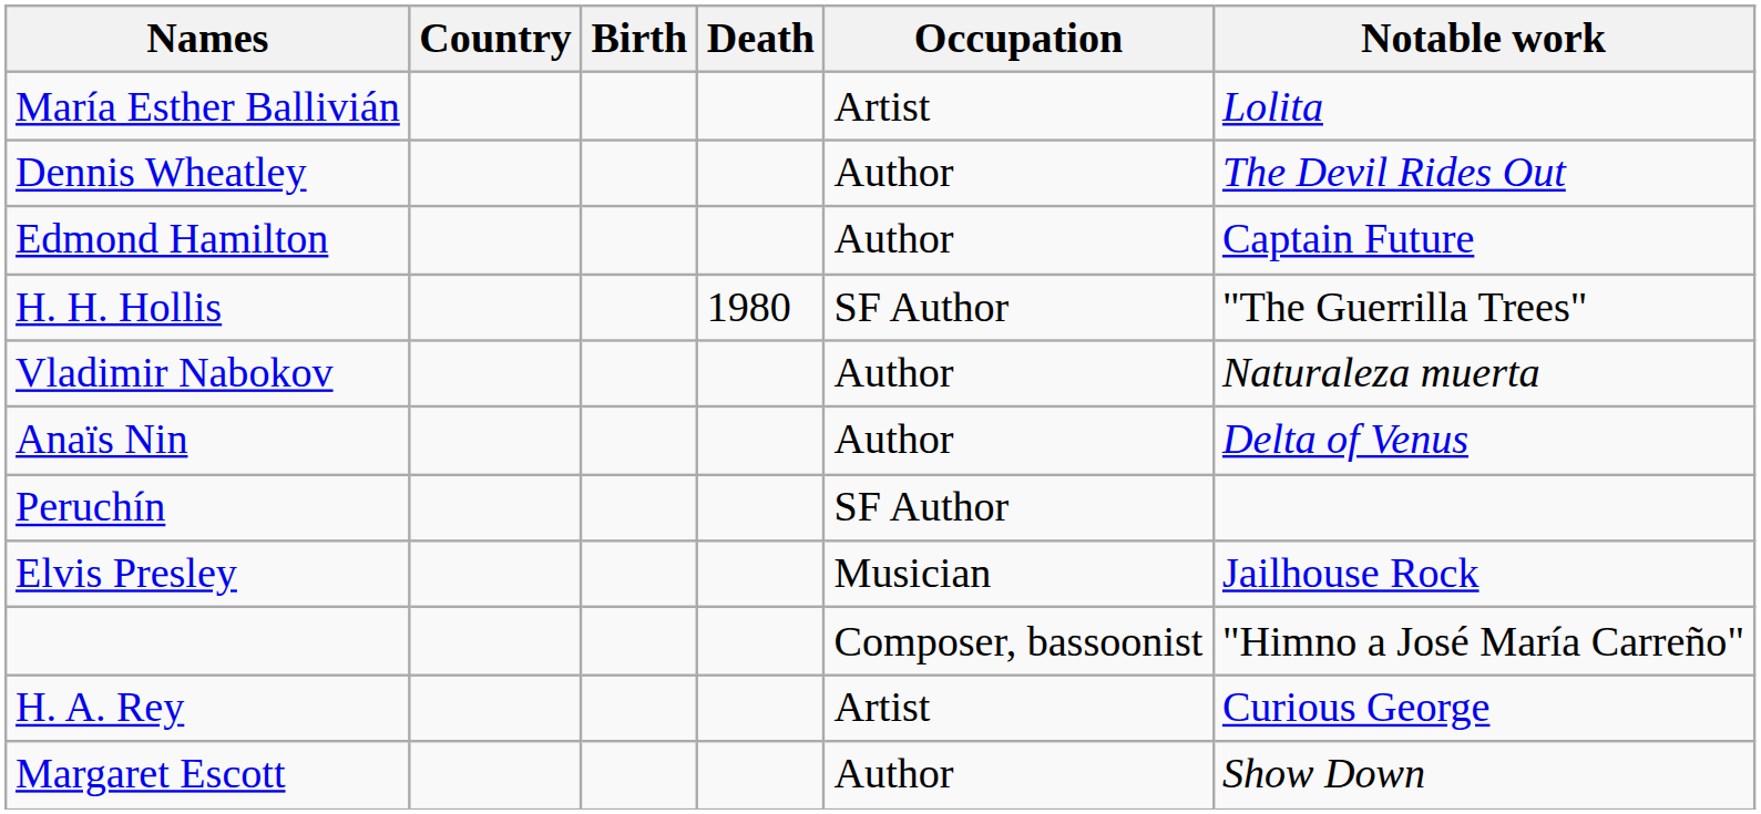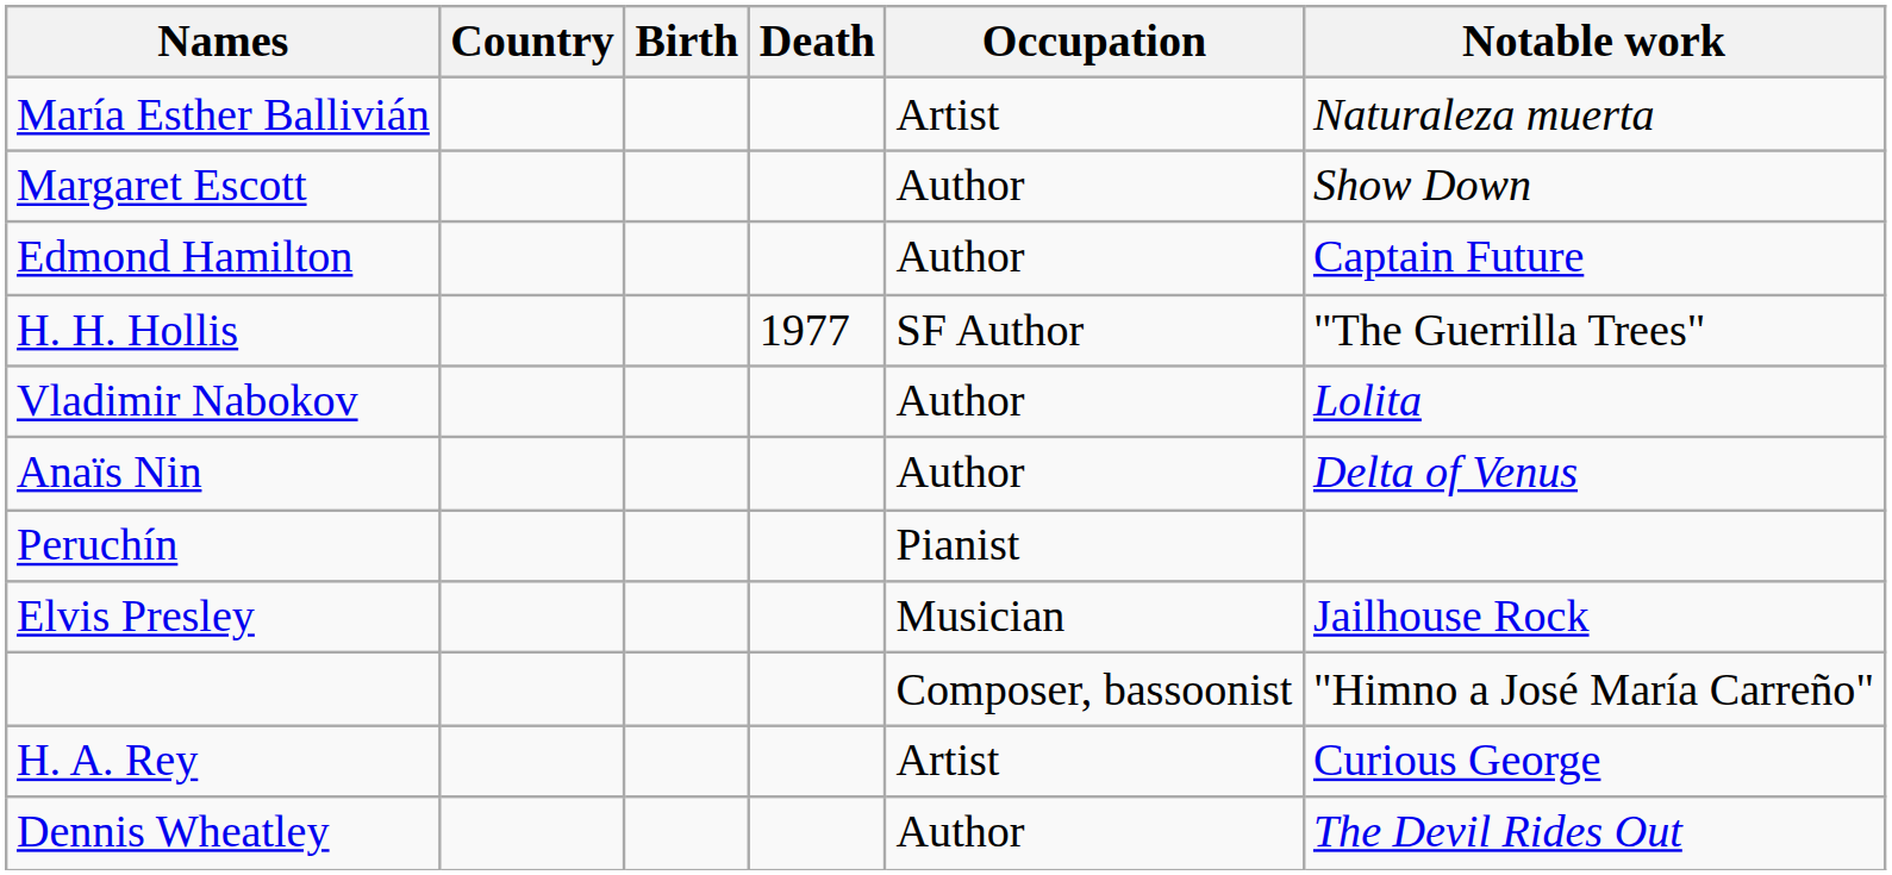María Esther Ballivián | Notable work: Lolita -> Naturaleza muerta
rows swapped: Margaret Escott <-> Dennis Wheatley
H. H. Hollis | Death: 1980 -> 1977
Vladimir Nabokov | Notable work: Naturaleza muerta -> Lolita
Peruchín | Occupation: SF Author -> Pianist
